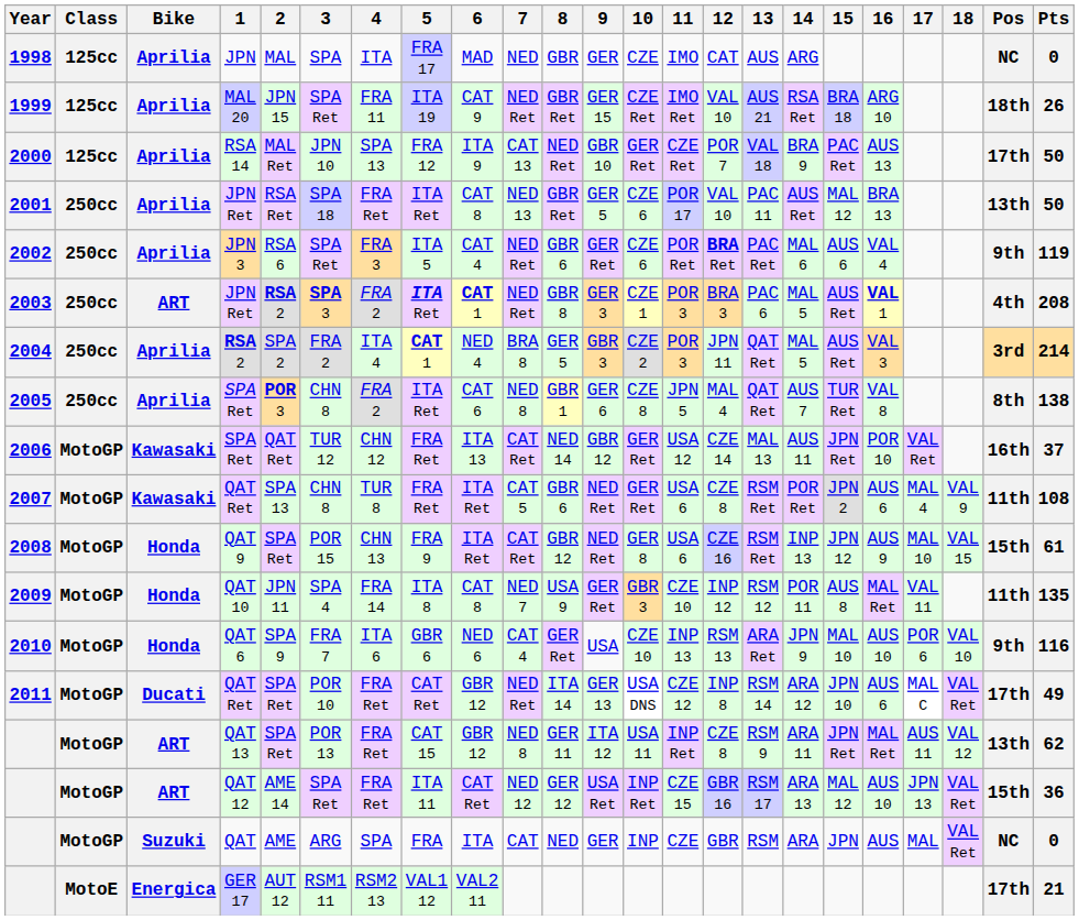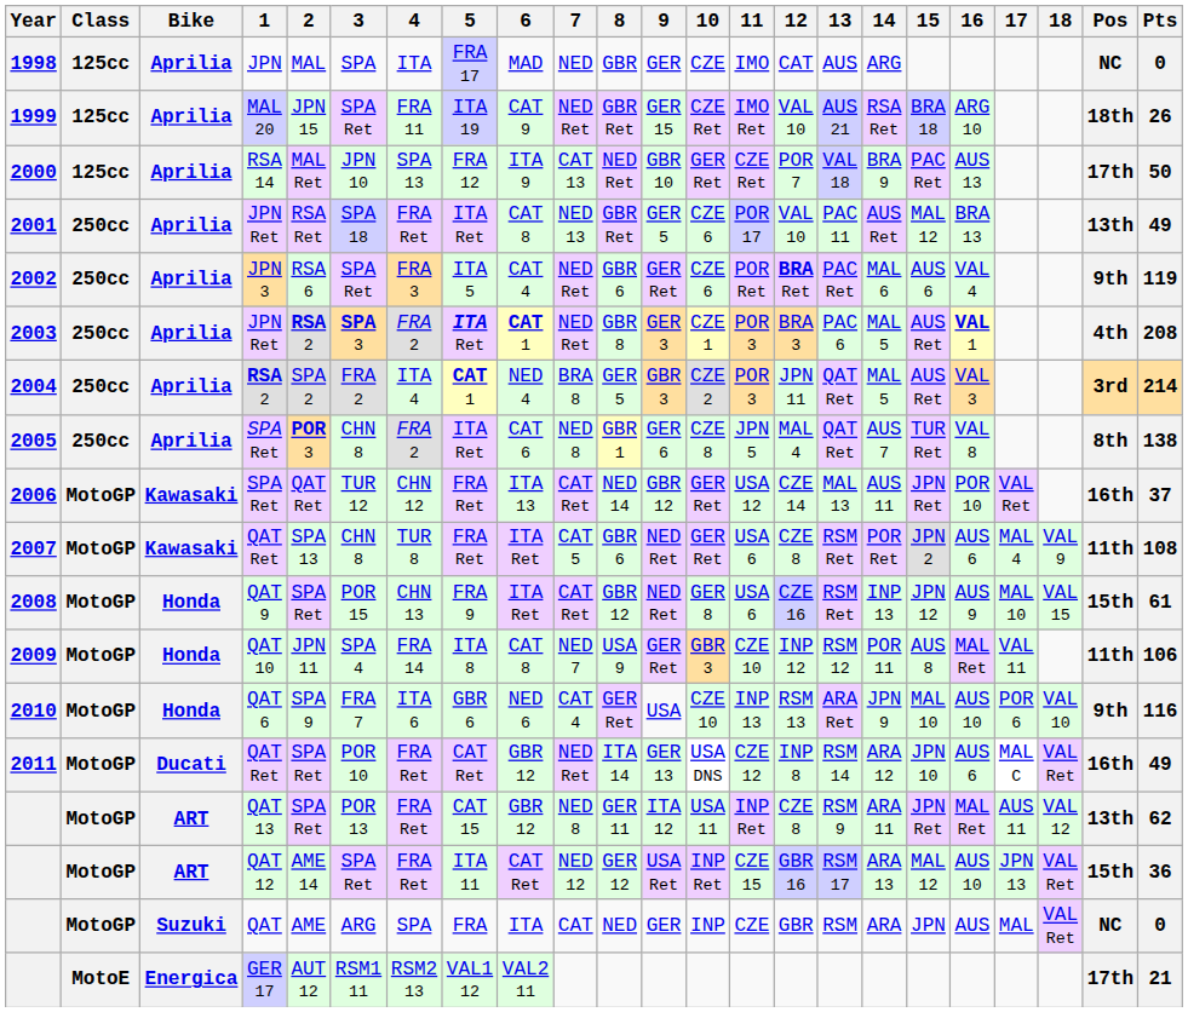2001 | Pts: 50 -> 49
2003 | Bike: ART -> Aprilia
2009 | Pts: 135 -> 106
2011 | Pos: 17th -> 16th
